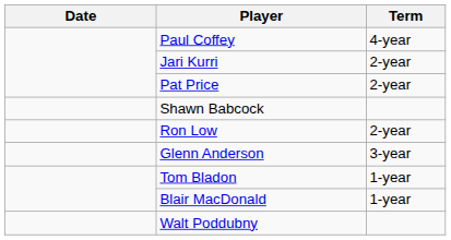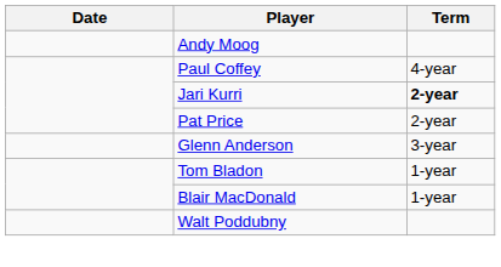+ row: Andy Moog
Jari Kurri | Term: normal -> bold
- row: Shawn Babcock
- row: Ron Low | 2-year
